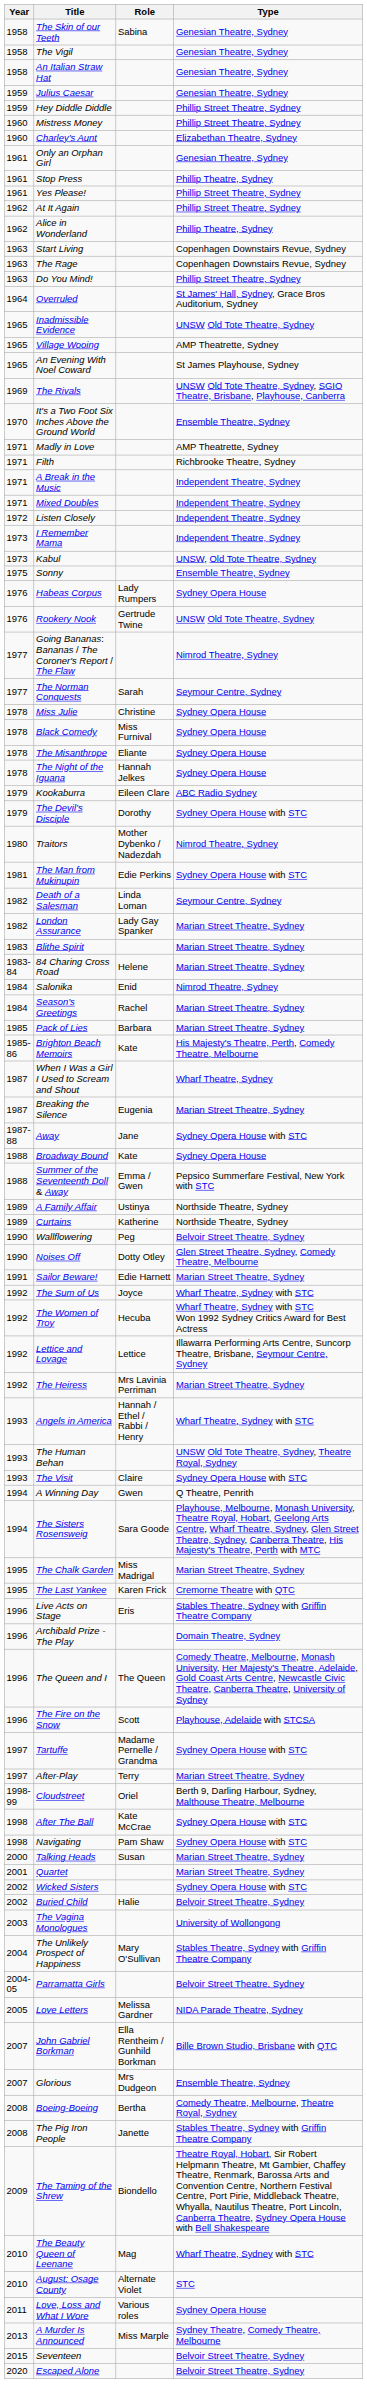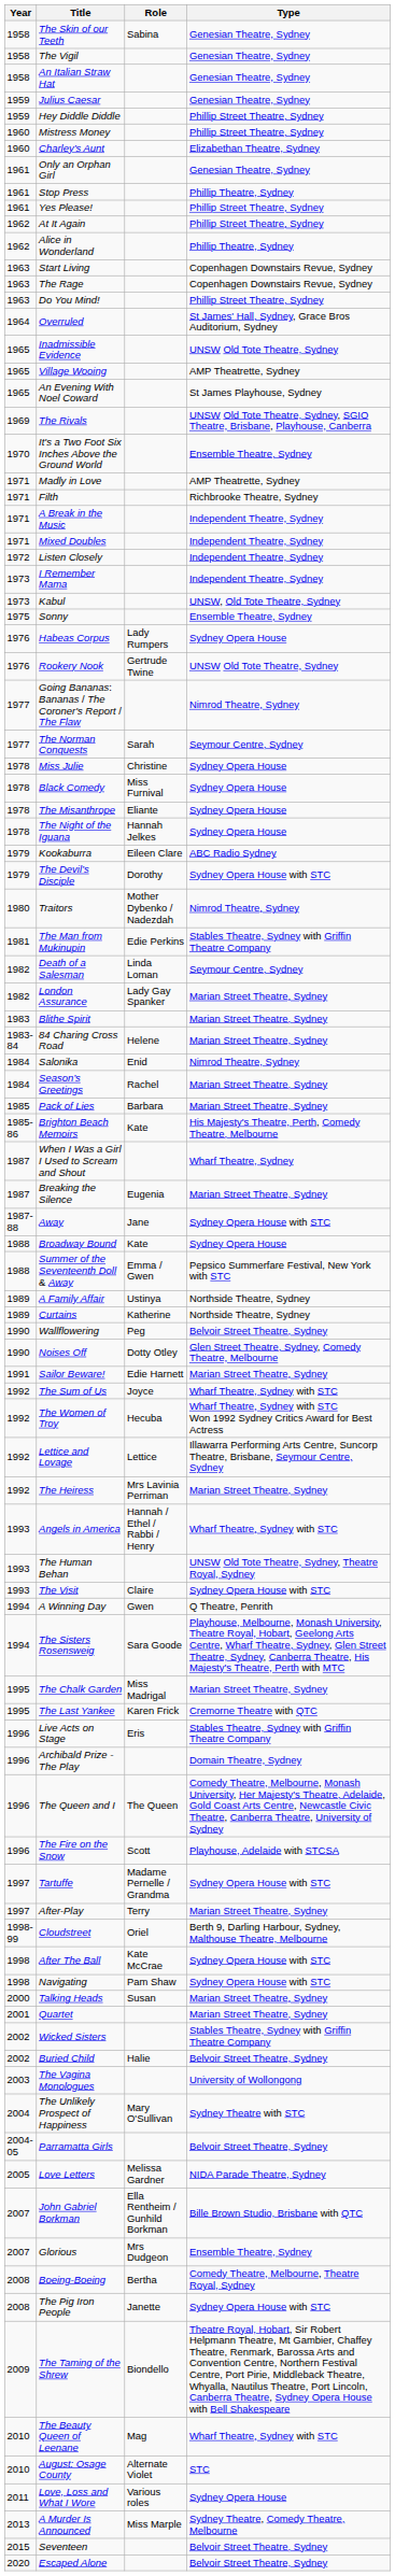The Man from Mukinupin | Type: Sydney Opera House with STC -> Stables Theatre, Sydney with Griffin Theatre Company
Wicked Sisters | Type: Sydney Opera House with STC -> Stables Theatre, Sydney with Griffin Theatre Company
The Unlikely Prospect of Happiness | Type: Stables Theatre, Sydney with Griffin Theatre Company -> Sydney Theatre with STC
The Pig Iron People | Type: Stables Theatre, Sydney with Griffin Theatre Company -> Sydney Opera House with STC
